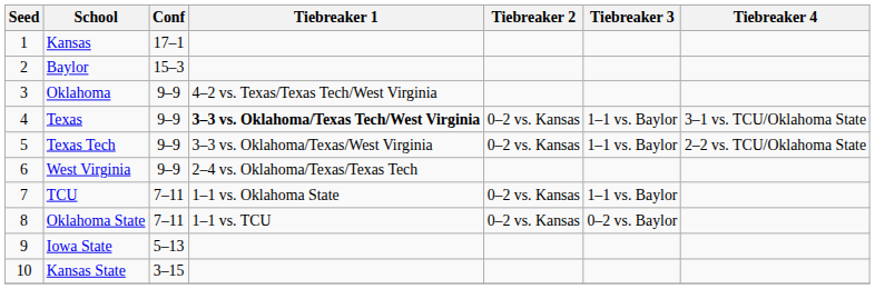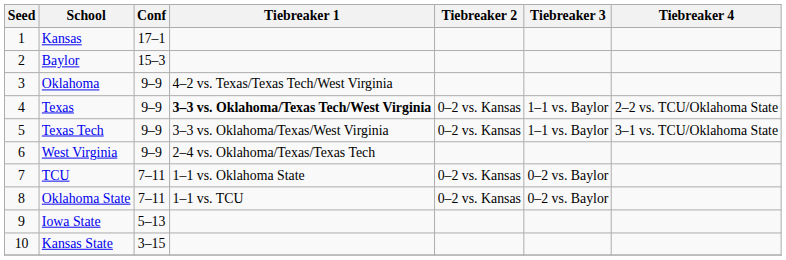Texas | Tiebreaker 4: 3–1 vs. TCU/Oklahoma State -> 2–2 vs. TCU/Oklahoma State
Texas Tech | Tiebreaker 4: 2–2 vs. TCU/Oklahoma State -> 3–1 vs. TCU/Oklahoma State
TCU | Tiebreaker 3: 1–1 vs. Baylor -> 0–2 vs. Baylor
